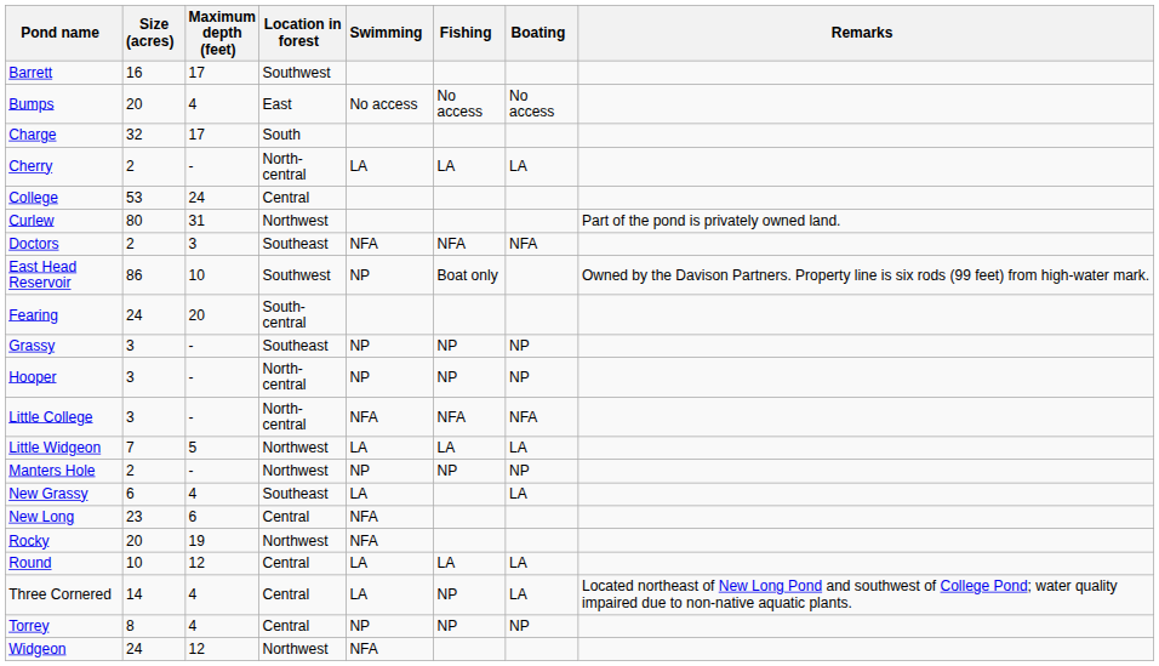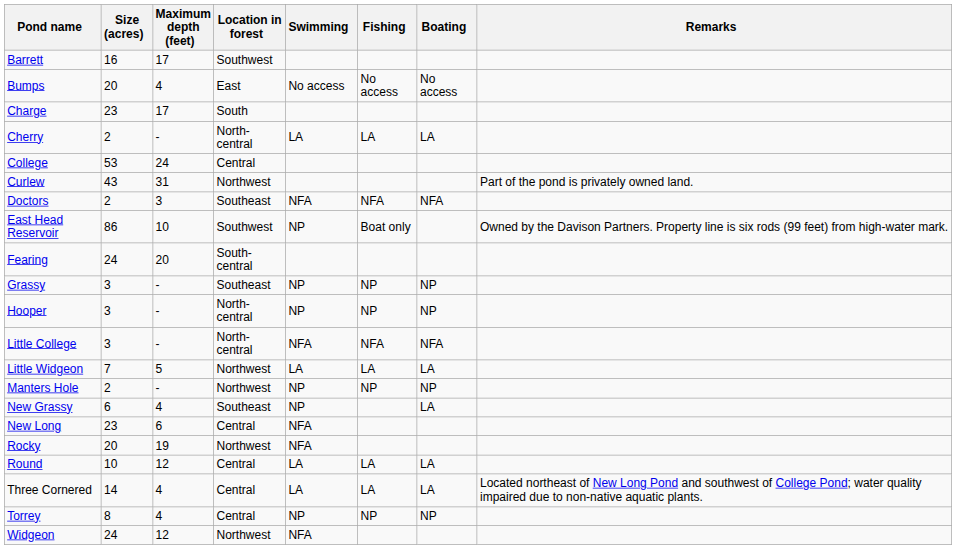Charge | Size (acres): 32 -> 23
Curlew | Size (acres): 80 -> 43
New Grassy | Swimming: LA -> NP
Three Cornered | Fishing: NP -> LA
